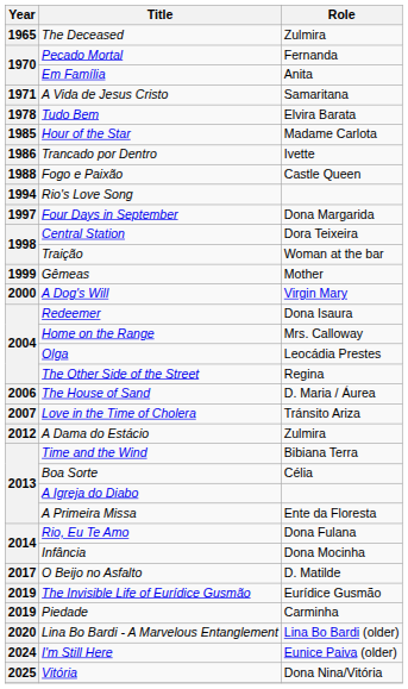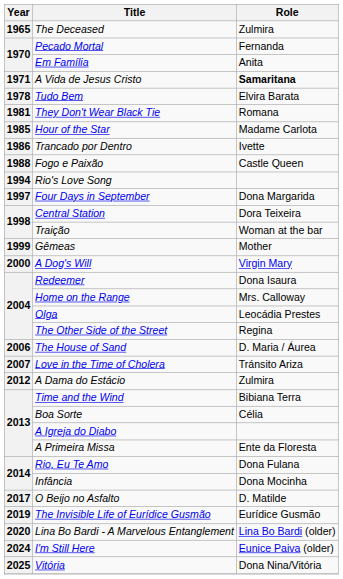A Vida de Jesus Cristo | Role: normal -> bold
+ row: 1981 | They Don't Wear Black Tie | Romana
- row: 2019 | Piedade | Carminha
